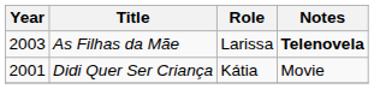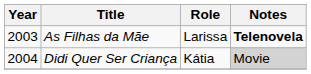Didi Quer Ser Criança | Year: 2001 -> 2004
Didi Quer Ser Criança | Notes: no background -> lightgrey background
